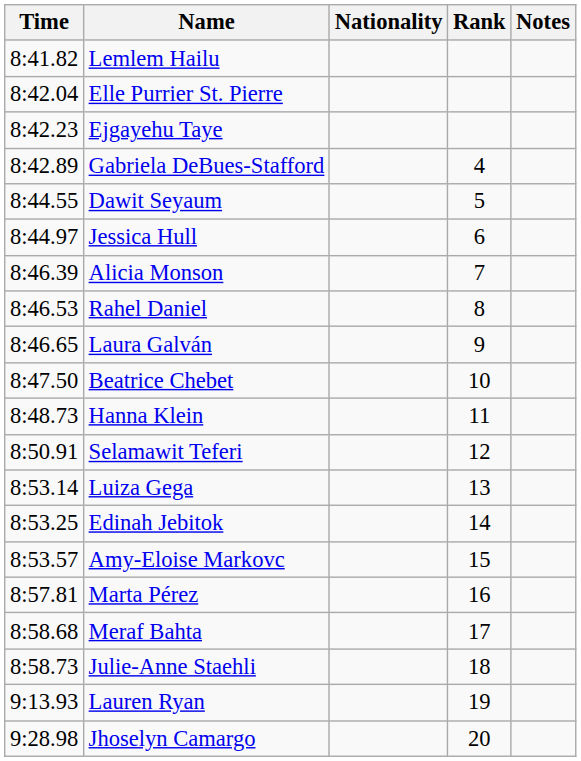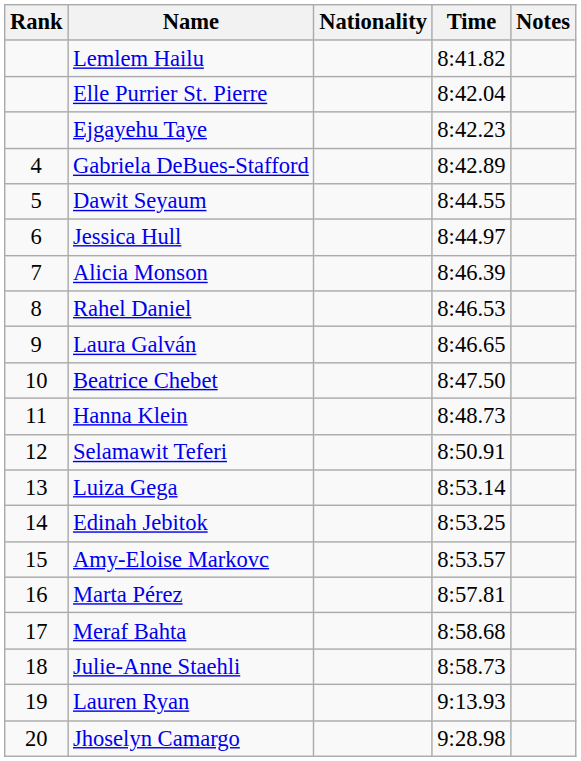columns swapped: Rank <-> Time
